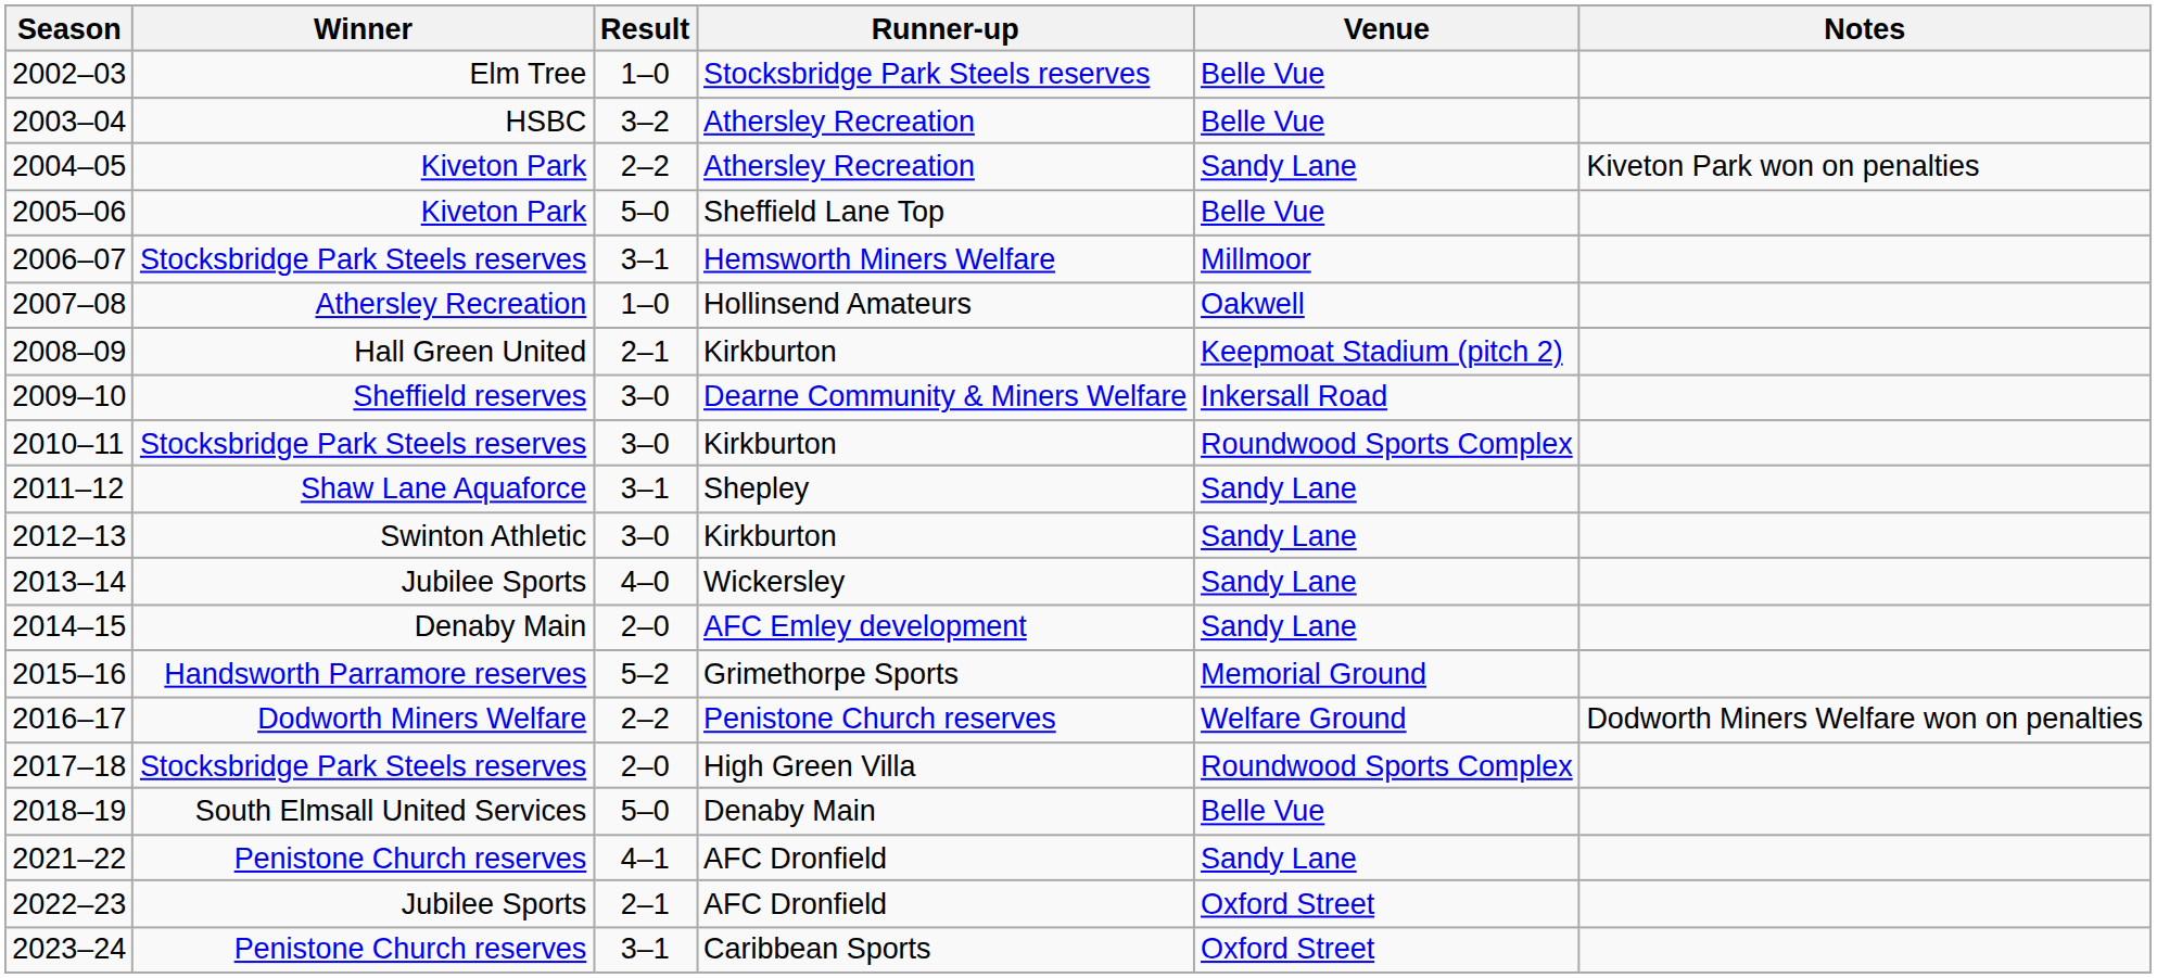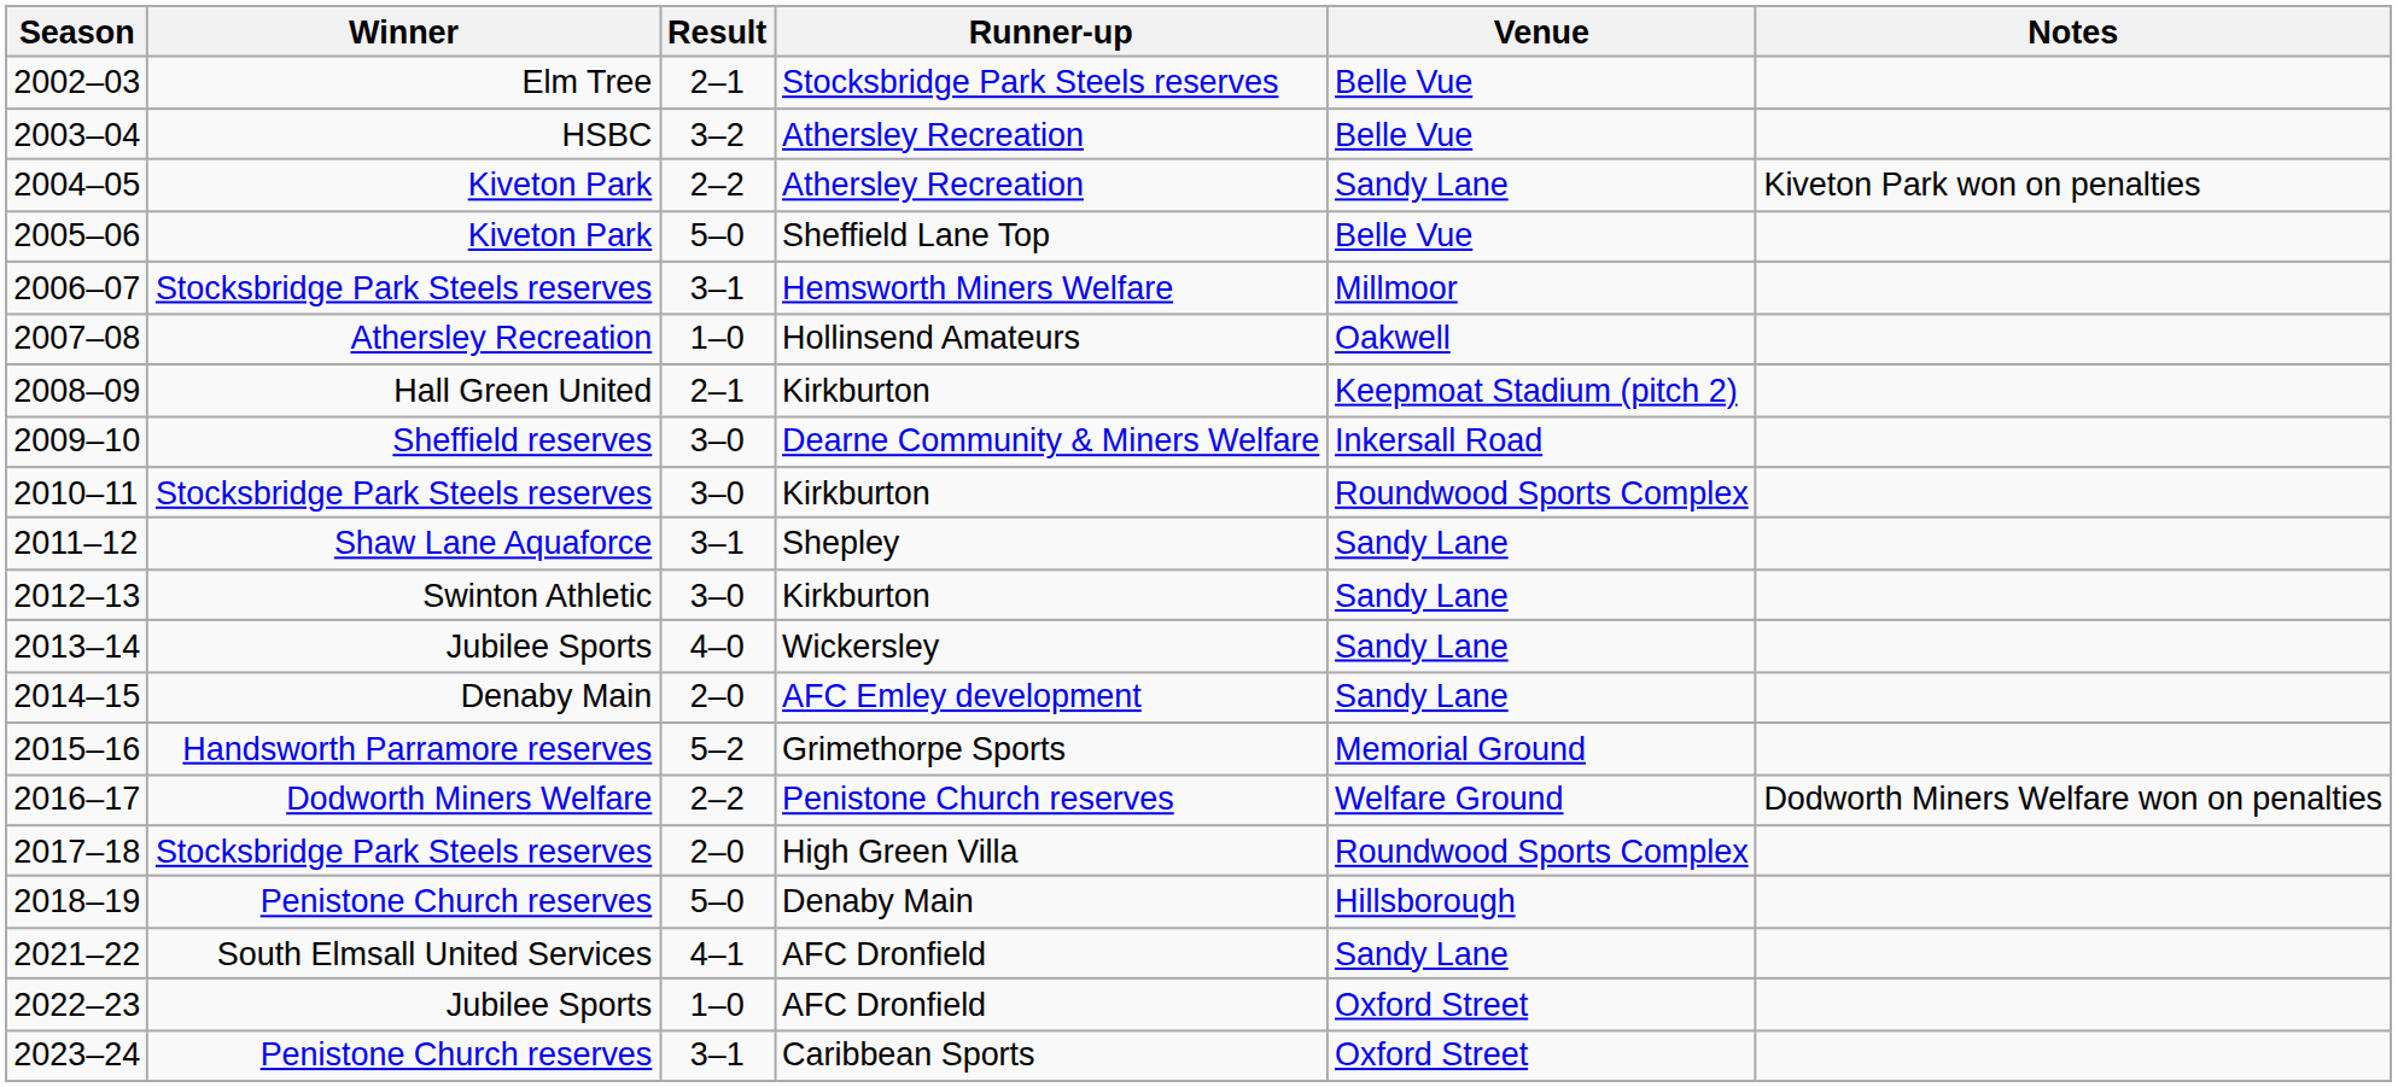2002–03 | Result: 1–0 -> 2–1
2018–19 | Winner: South Elmsall United Services -> Penistone Church reserves
2018–19 | Venue: Belle Vue -> Hillsborough
2021–22 | Winner: Penistone Church reserves -> South Elmsall United Services
2022–23 | Result: 2–1 -> 1–0
